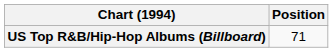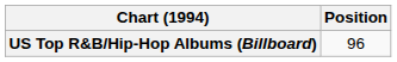US Top R&B/Hip-Hop Albums (Billboard) | Position: 71 -> 96
